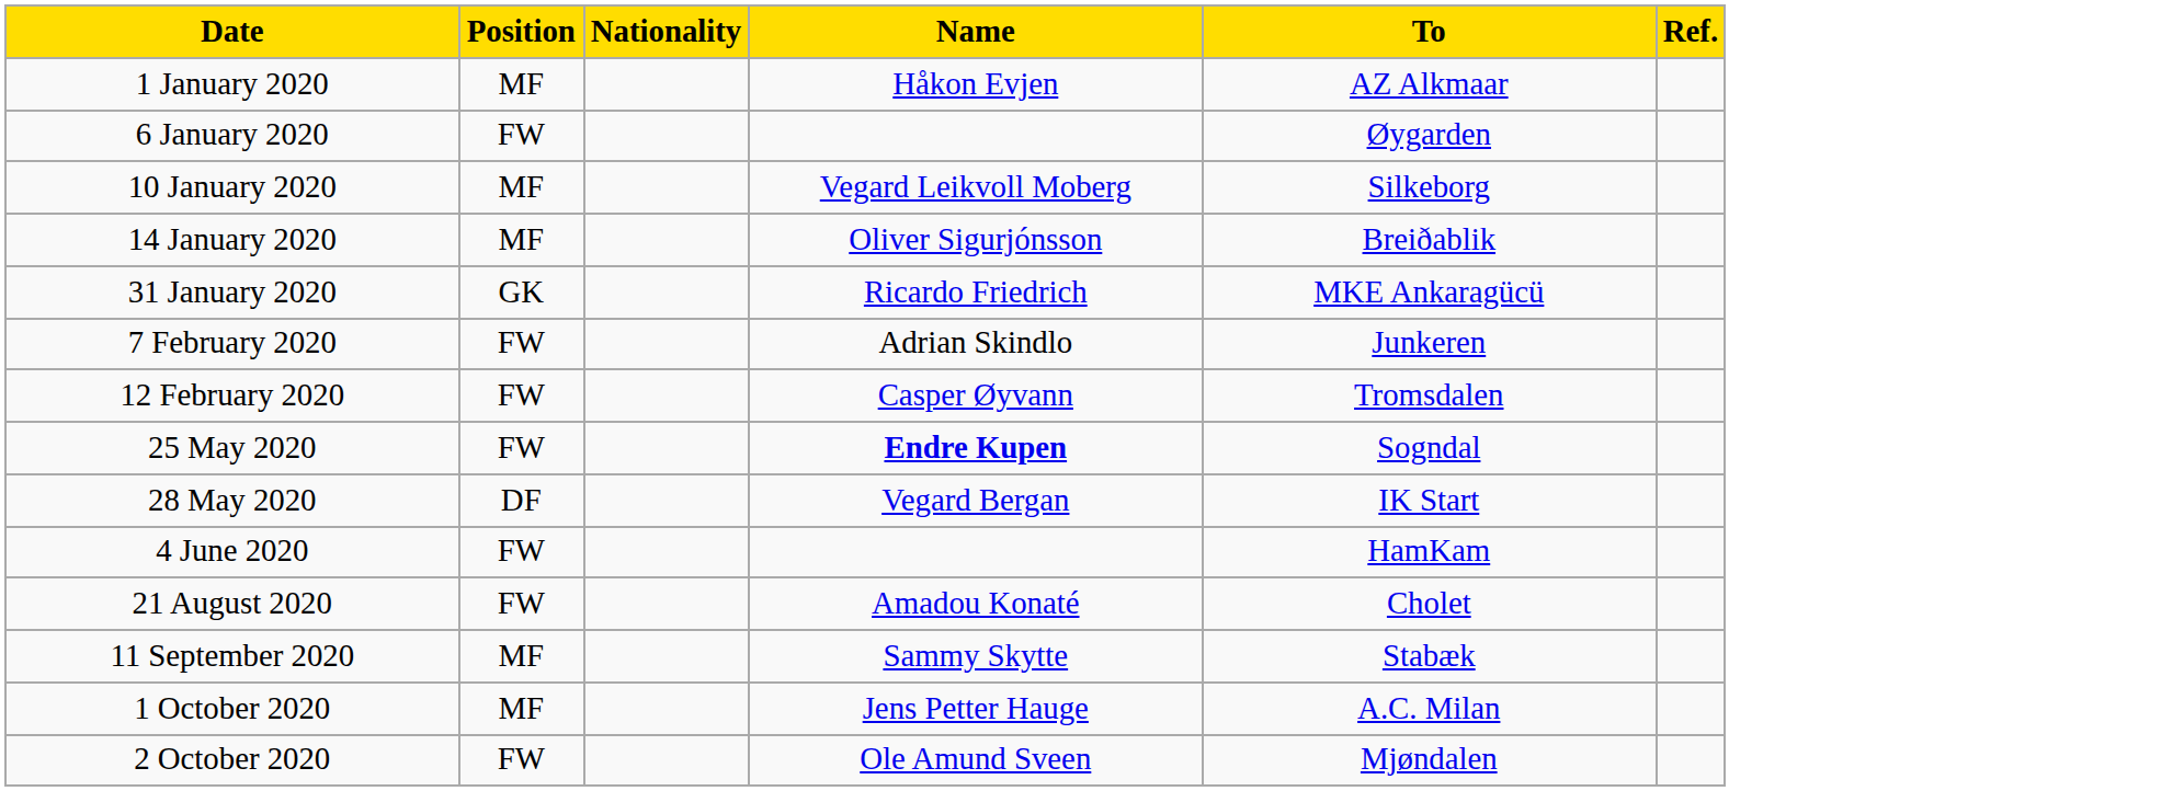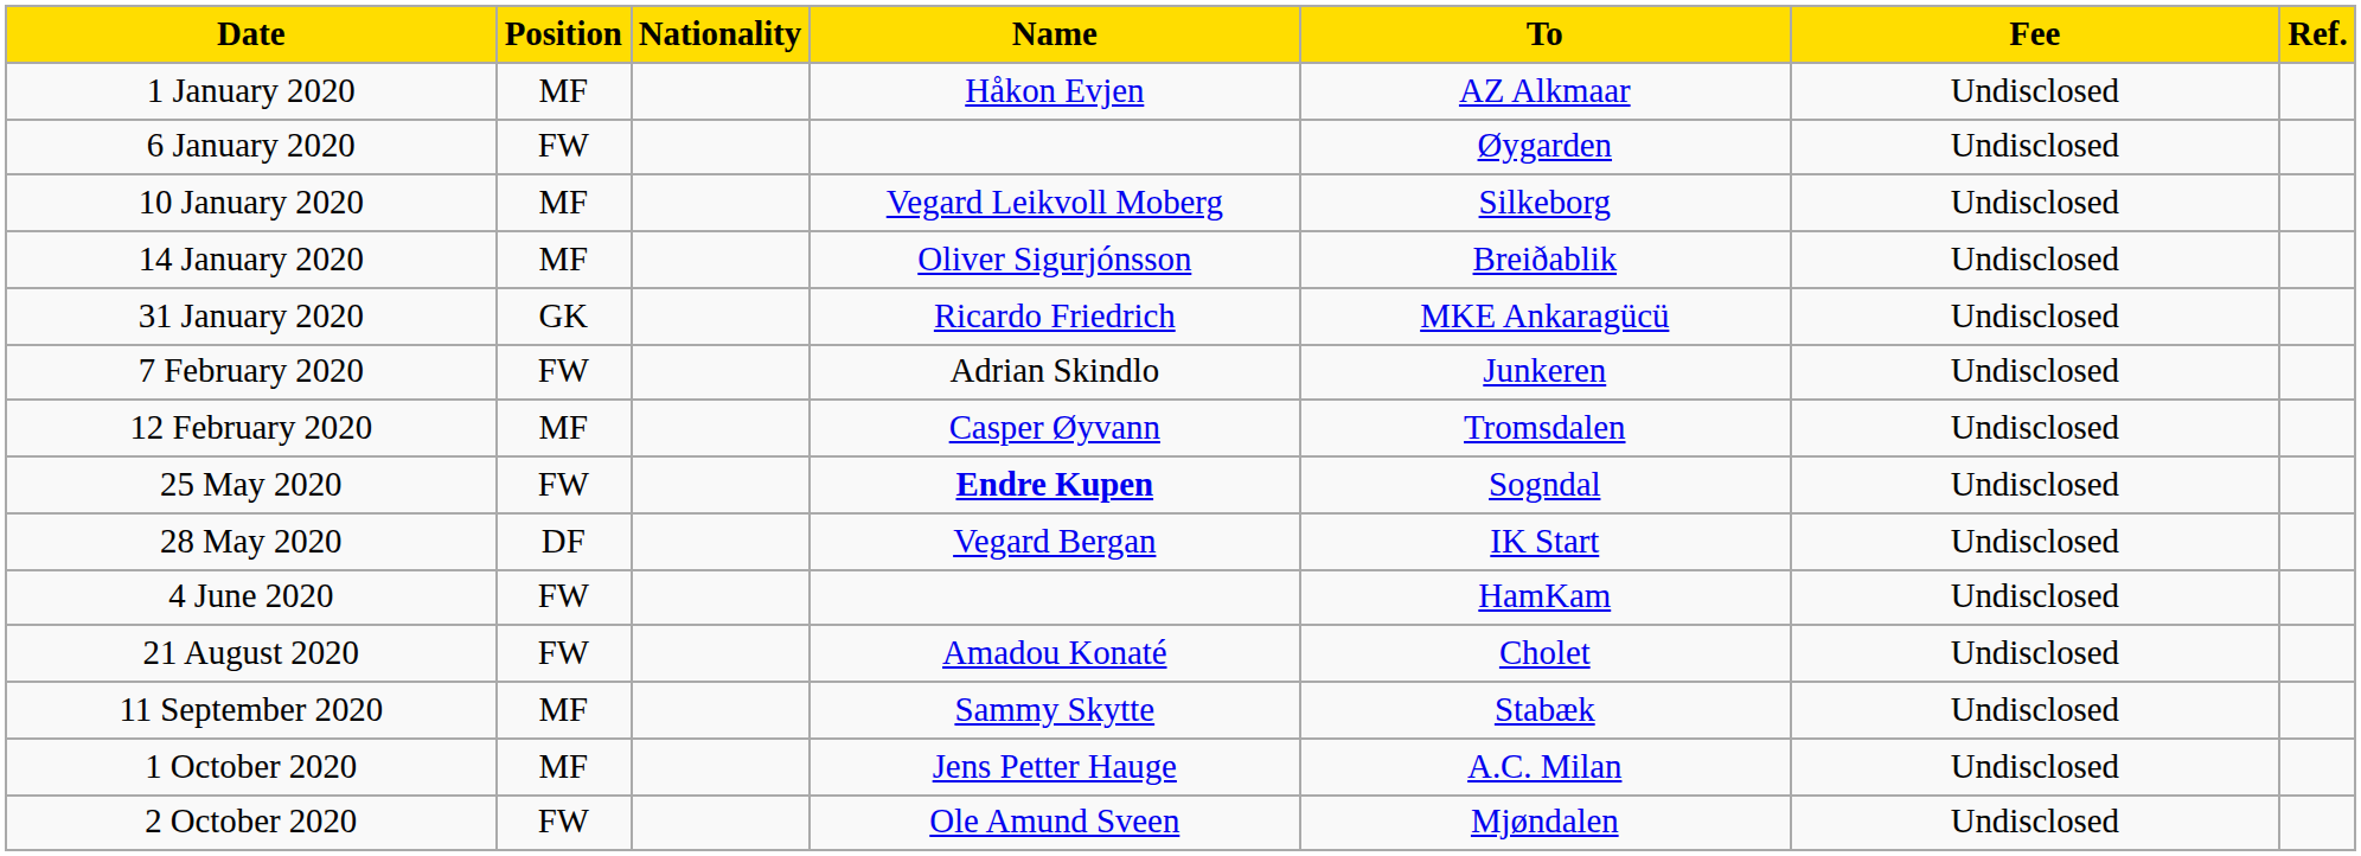+ column: Fee | Undisclosed | Undisclosed | Undisclosed | Undisclosed | Undisclosed | Undisclosed | Undisclosed | Undisclosed | Undisclosed | Undisclosed | Undisclosed | Undisclosed | Undisclosed | Undisclosed
12 February 2020 | Position: FW -> MF
